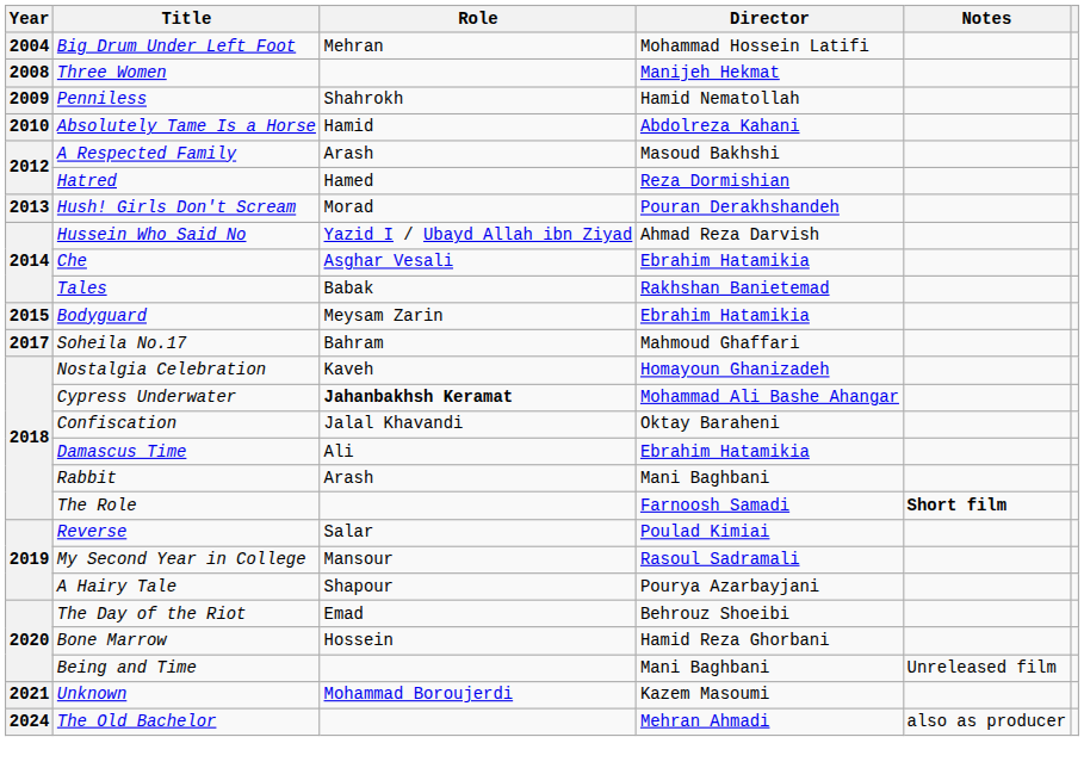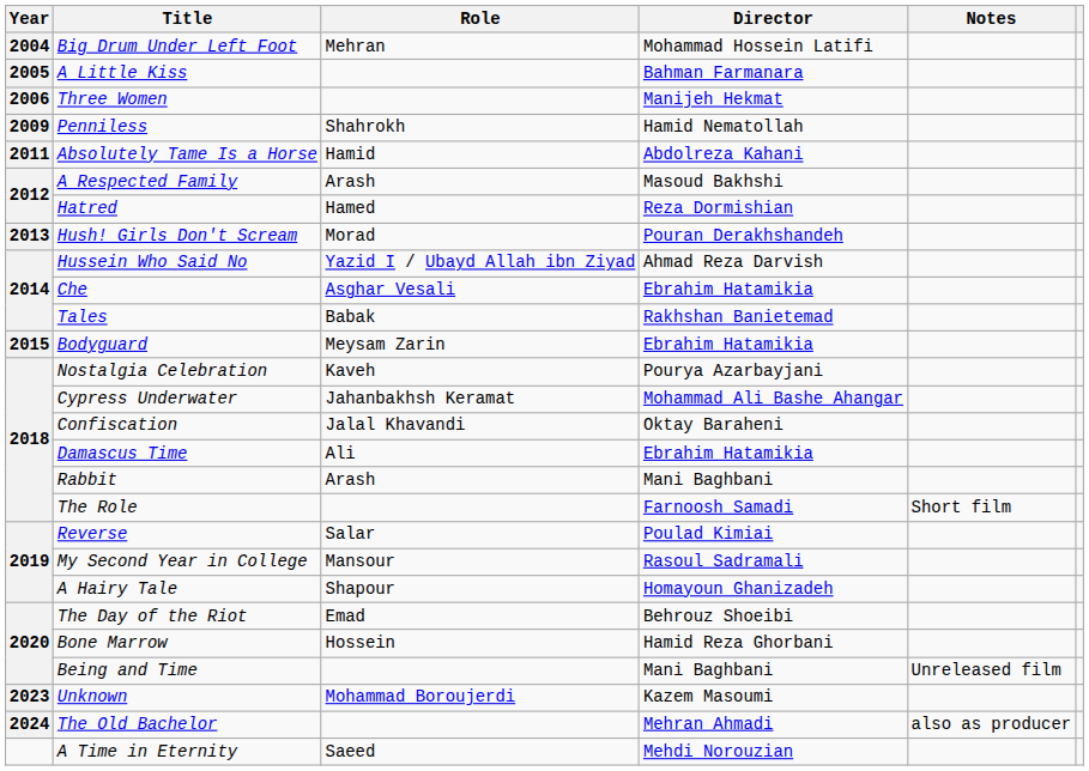+ row: 2005 | A Little Kiss | Bahman Farmanara
Three Women | Year: 2008 -> 2006
Absolutely Tame Is a Horse | Year: 2010 -> 2011
- row: 2017 | Soheila No.17 | Bahram | Mahmoud Ghaffari
Nostalgia Celebration | Director: Homayoun Ghanizadeh -> Pourya Azarbayjani
Cypress Underwater | Role: bold -> normal
The Role | Notes: bold -> normal
A Hairy Tale | Director: Pourya Azarbayjani -> Homayoun Ghanizadeh
Unknown | Year: 2021 -> 2023
+ row: A Time in Eternity | Saeed | Mehdi Norouzian
